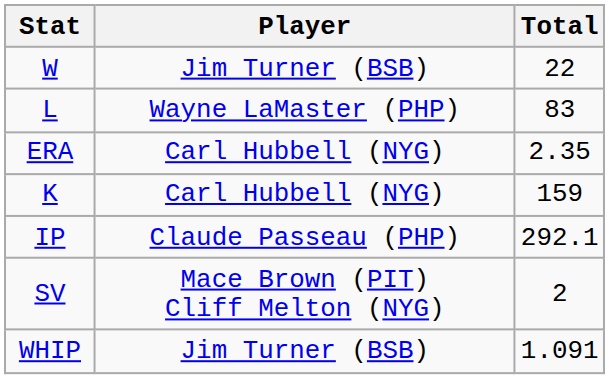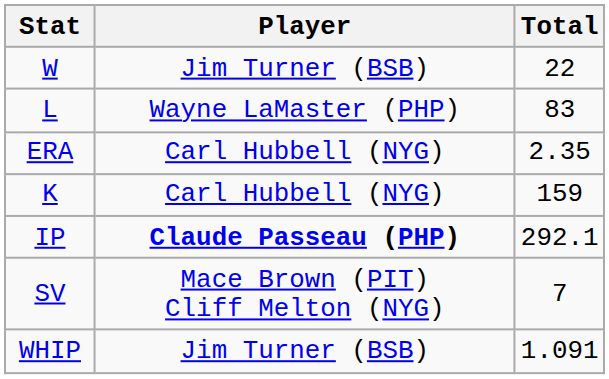IP | Player: normal -> bold
SV | Total: 2 -> 7
